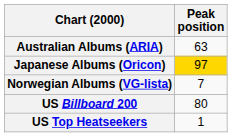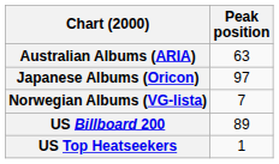Japanese Albums (Oricon) | Peak position: gold background -> no background
US Billboard 200 | Peak position: 80 -> 89
